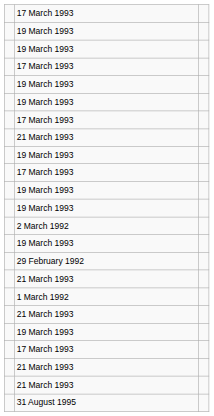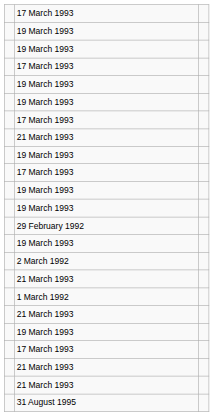rows swapped: 29 February 1992 <-> 2 March 1992
